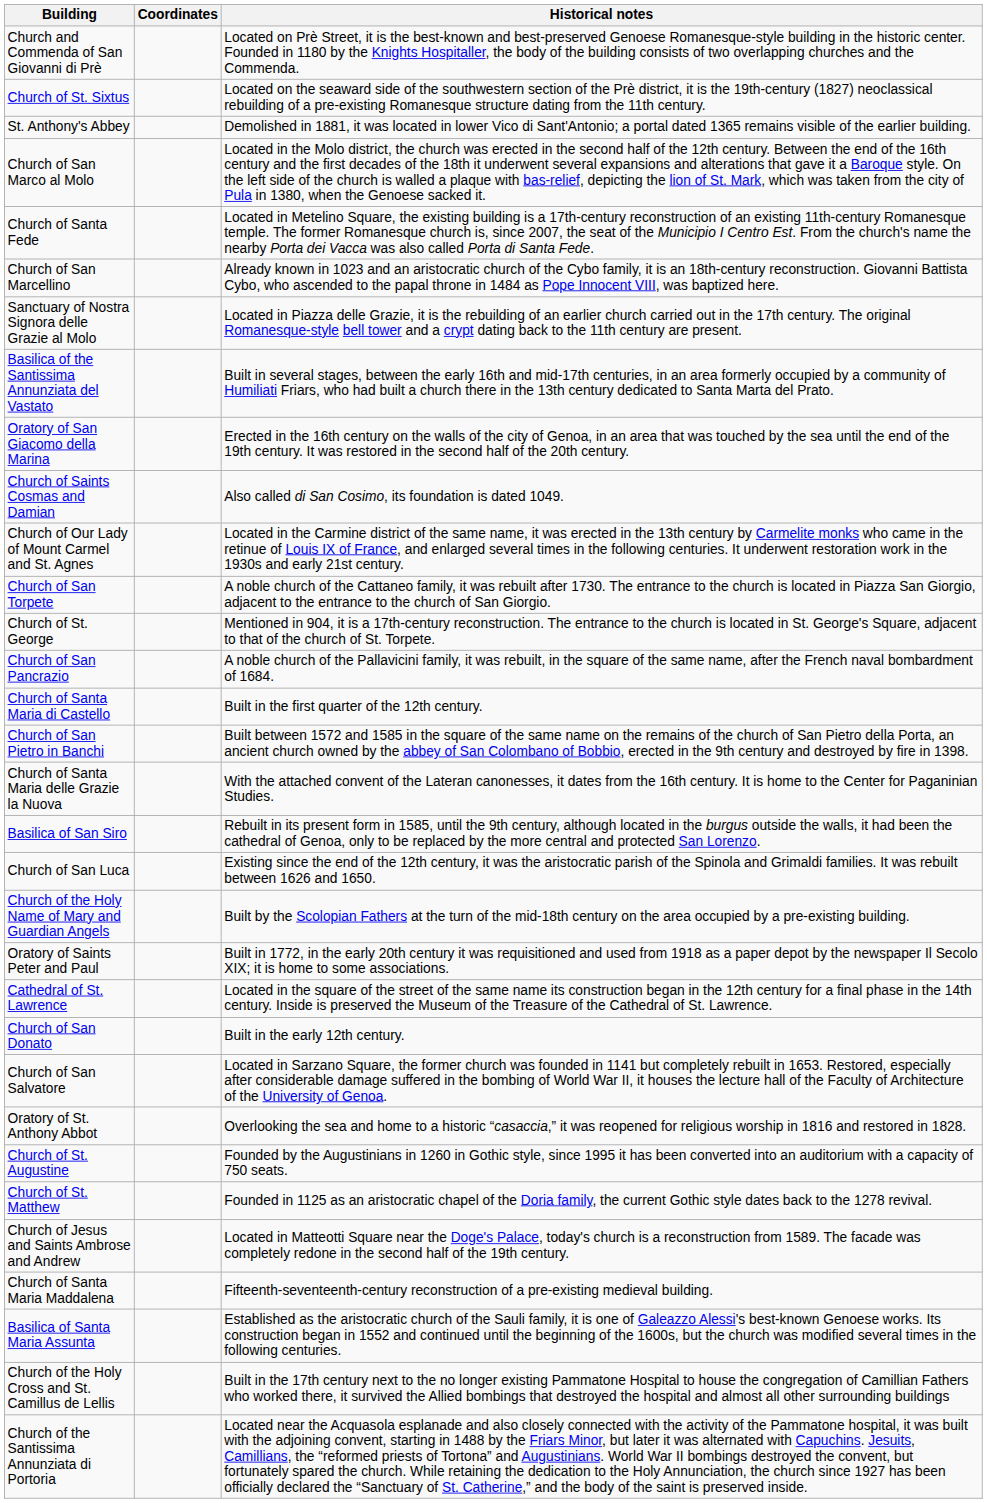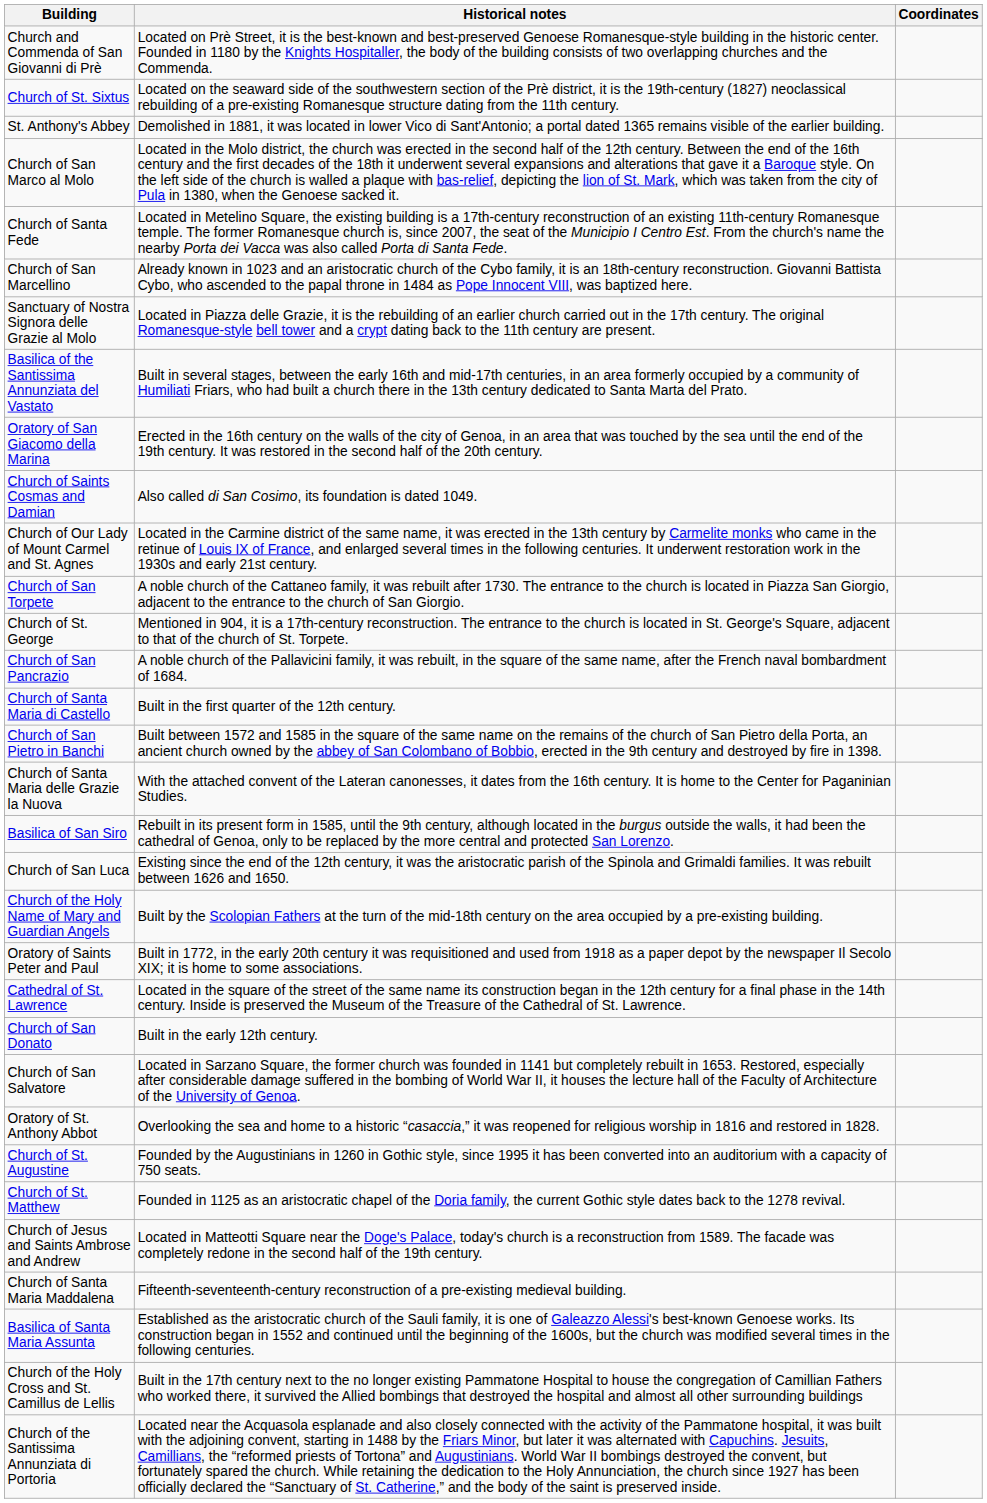columns swapped: Coordinates <-> Historical notes
